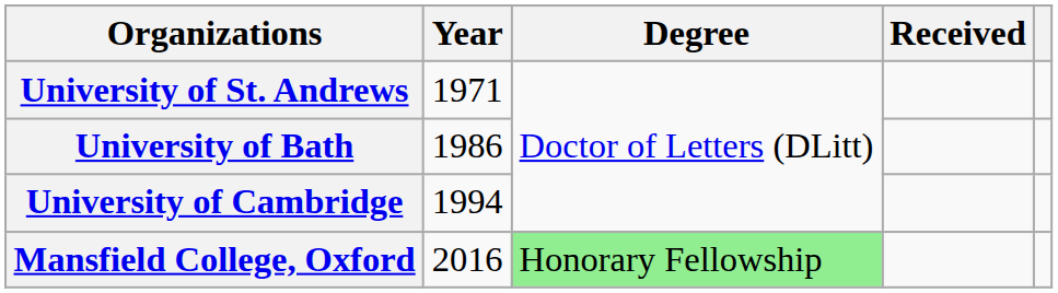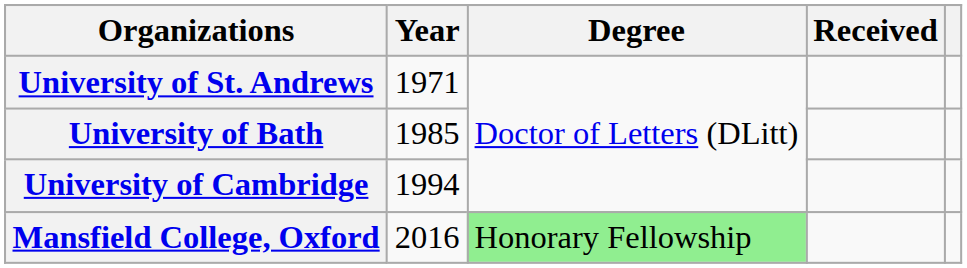University of Bath | Year: 1986 -> 1985
